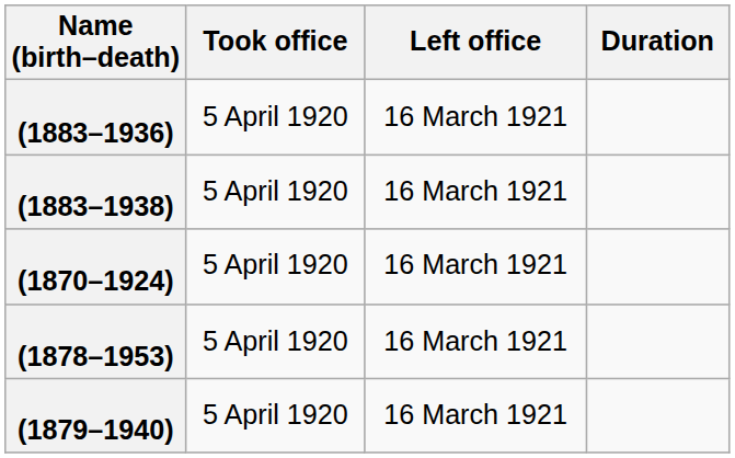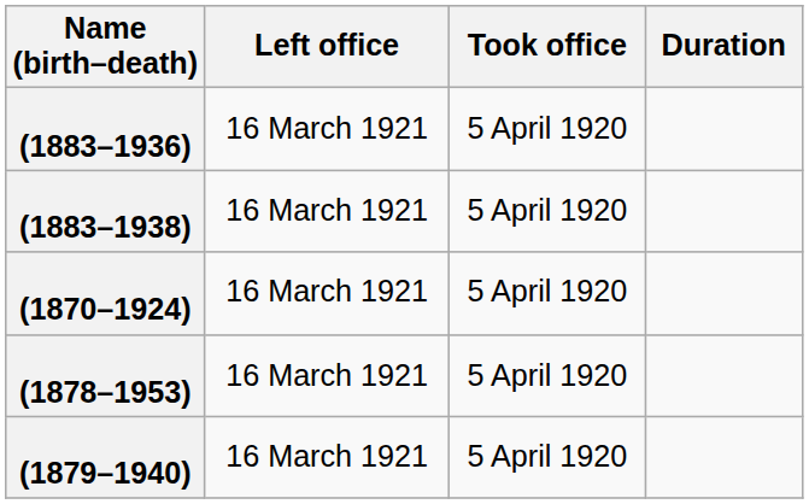columns swapped: Took office <-> Left office
